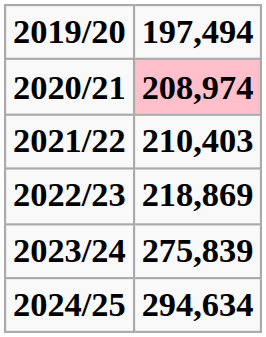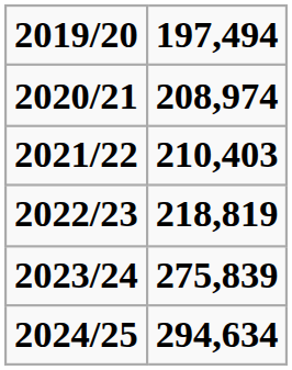2020/21 | 197,494: pink background -> no background
2022/23 | 197,494: 218,869 -> 218,819
